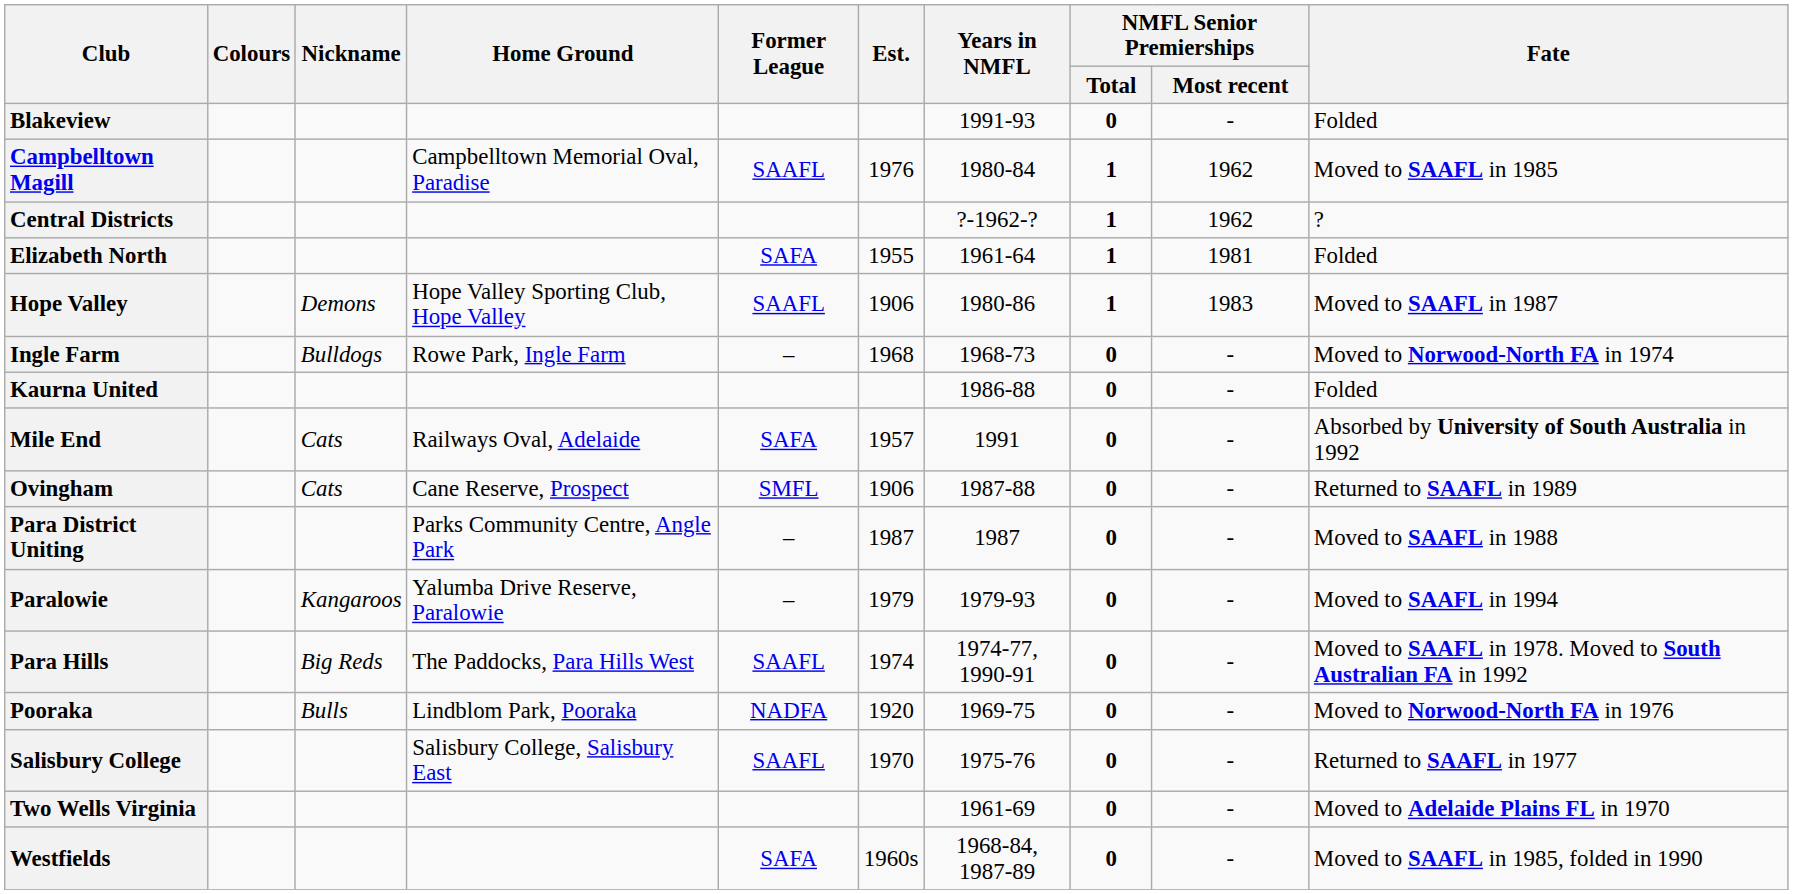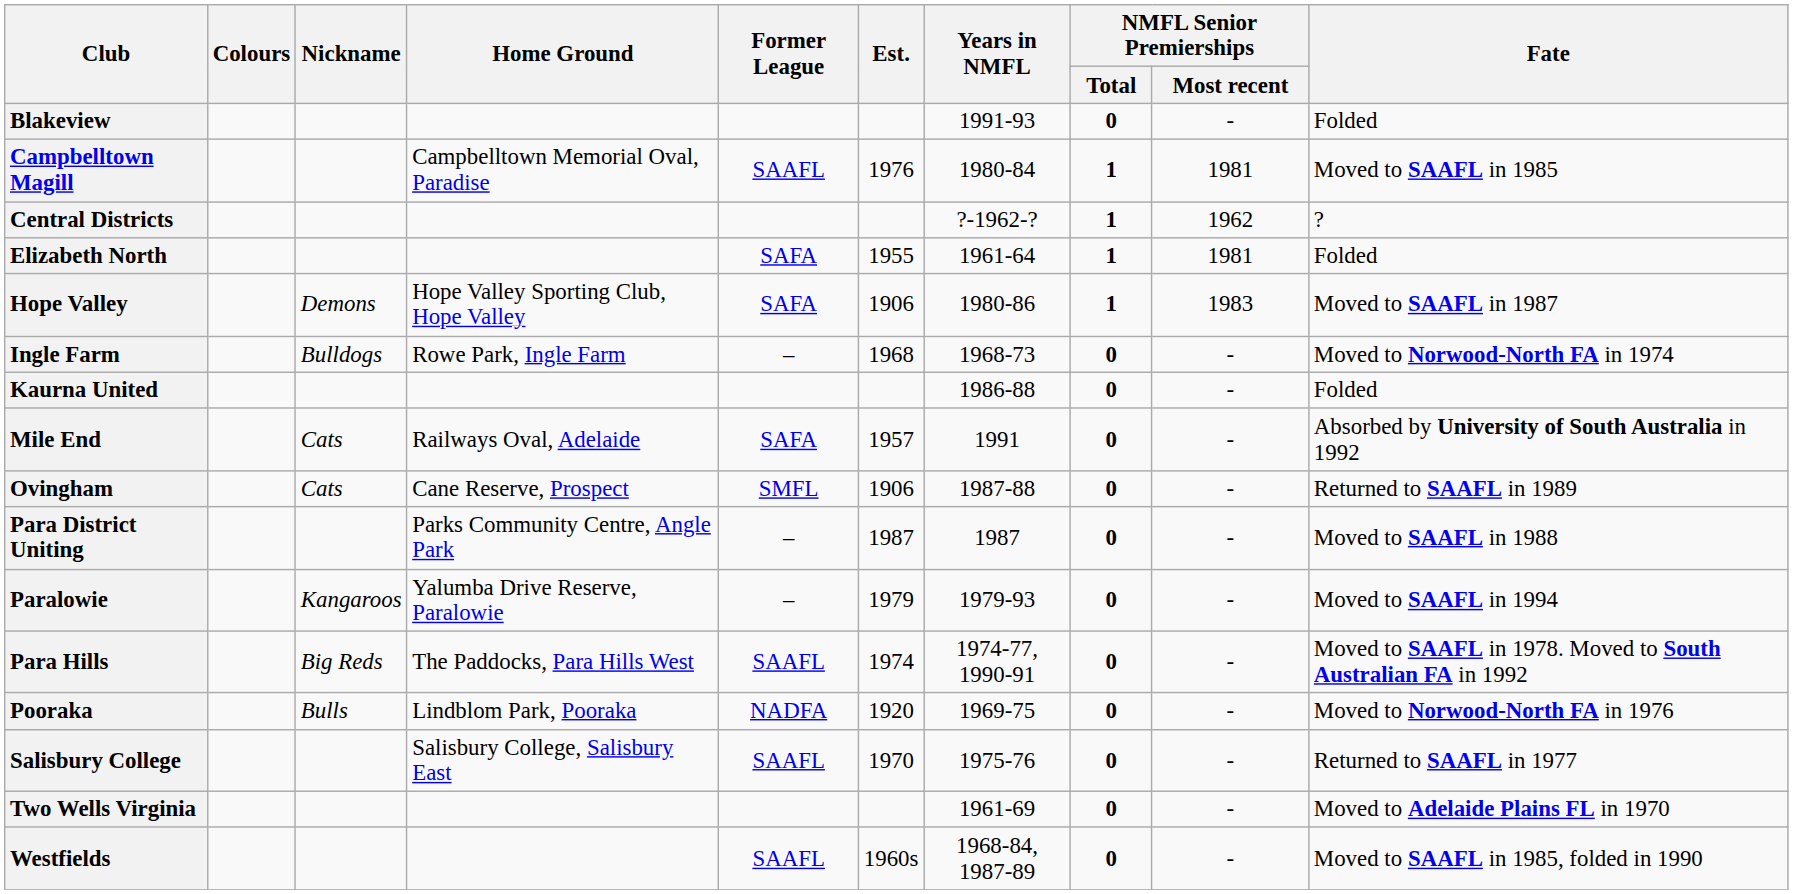Campbelltown Magill | NMFL Senior Premierships / Most recent: 1962 -> 1981
Hope Valley | Former League: SAAFL -> SAFA
Westfields | Former League: SAFA -> SAAFL
